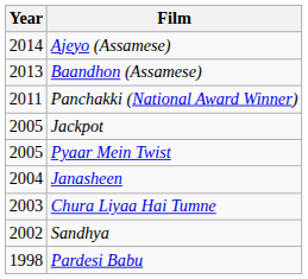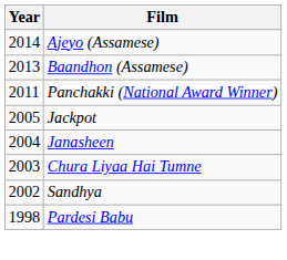- row: 2005 | Pyaar Mein Twist
